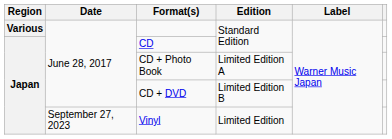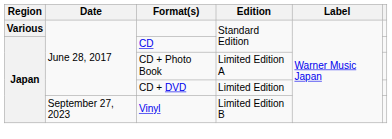CD + DVD | Edition: Limited Edition B -> Limited Edition
Vinyl | Edition: Limited Edition -> Limited Edition B
